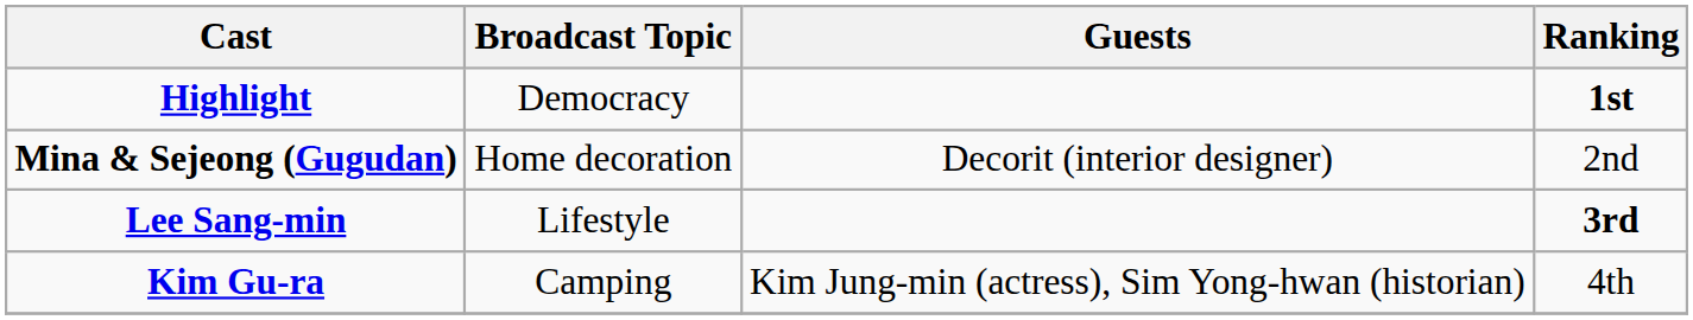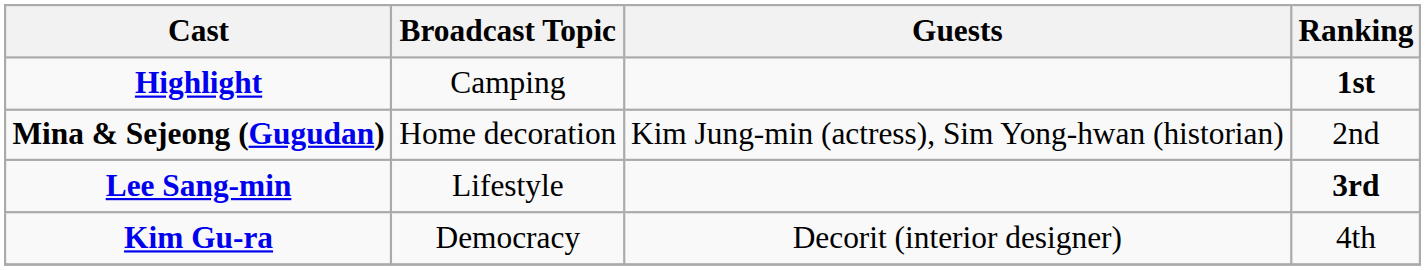Highlight | Broadcast Topic: Democracy -> Camping
Mina & Sejeong (Gugudan) | Guests: Decorit (interior designer) -> Kim Jung-min (actress), Sim Yong-hwan (historian)
Kim Gu-ra | Broadcast Topic: Camping -> Democracy
Kim Gu-ra | Guests: Kim Jung-min (actress), Sim Yong-hwan (historian) -> Decorit (interior designer)
